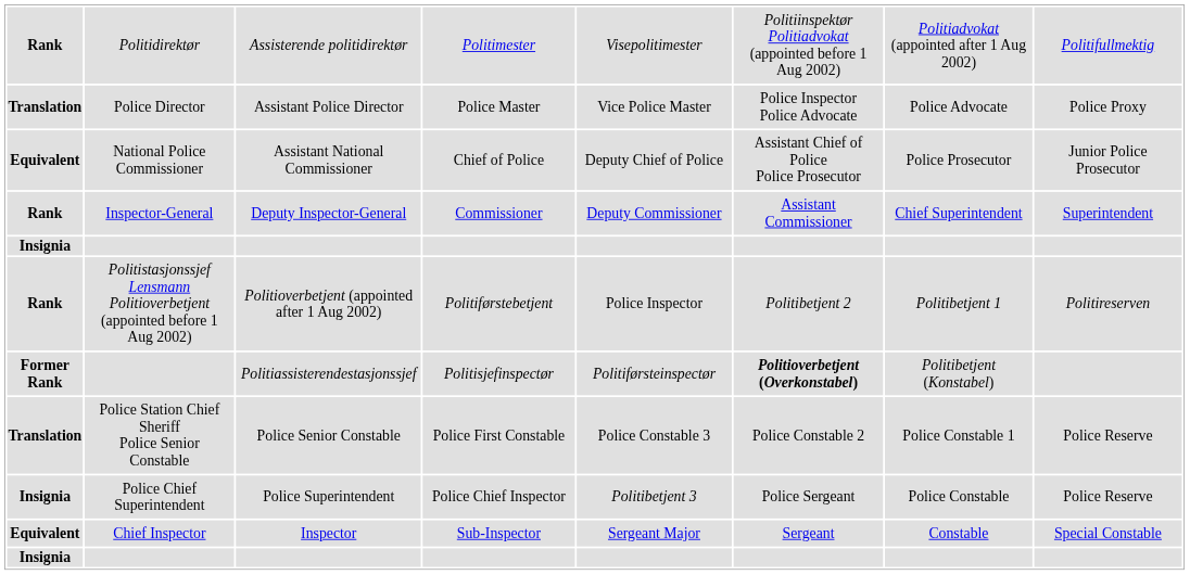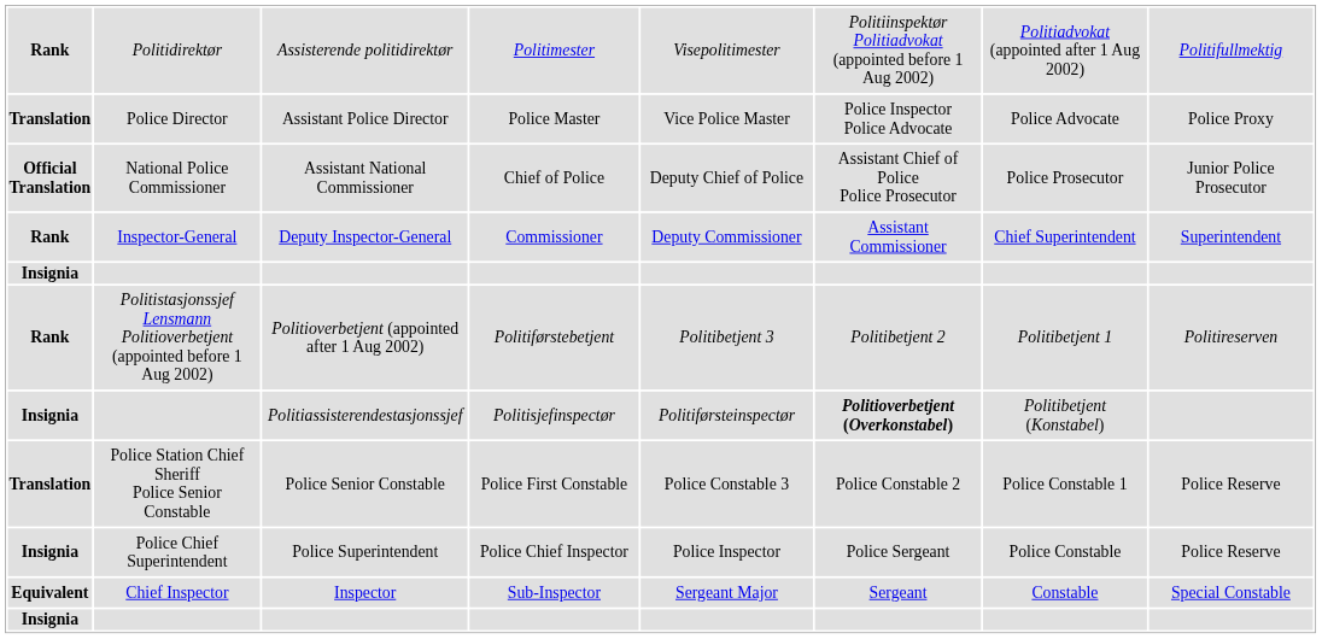Assistant National Commissioner | column 1: Equivalent -> Official Translation
Politioverbetjent (appointed after 1 Aug 2002) | column 5: Police Inspector -> Politibetjent 3
Politiassisterendestasjonssjef | column 1: Former Rank -> Insignia
Police Superintendent | column 5: Politibetjent 3 -> Police Inspector
